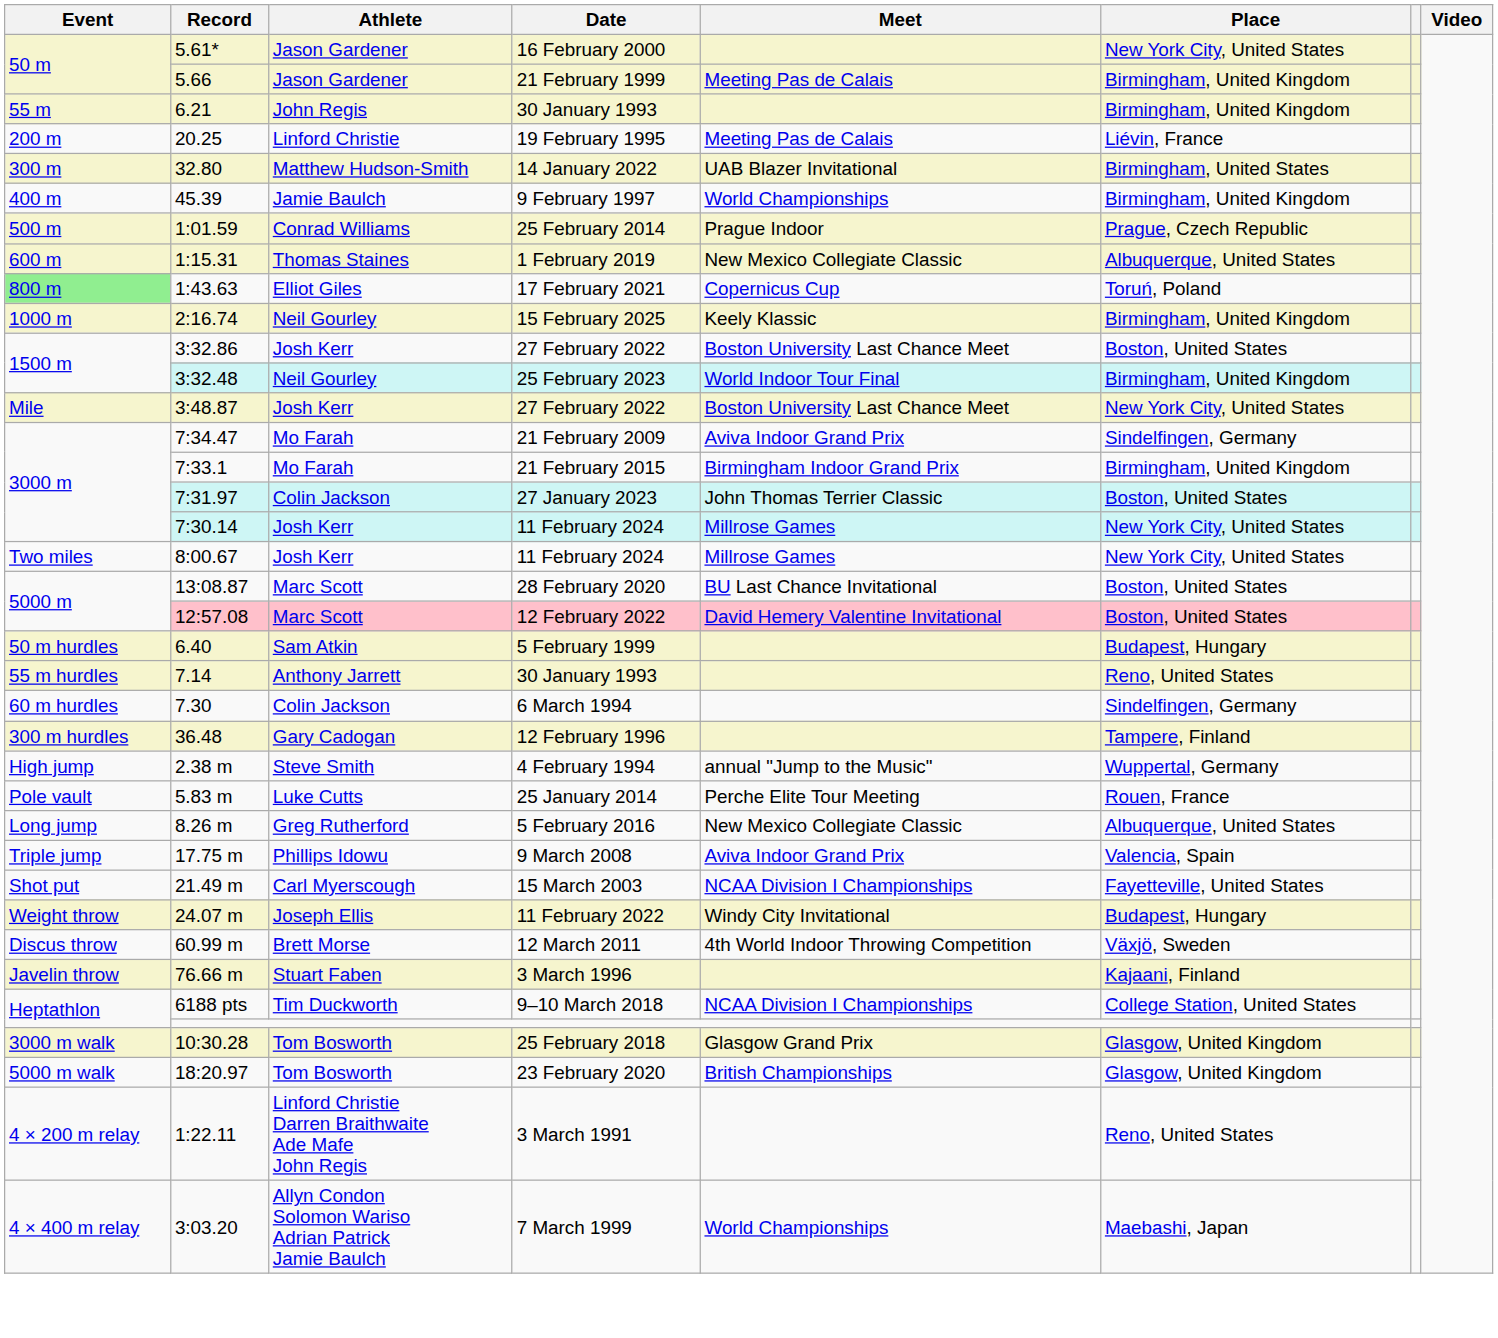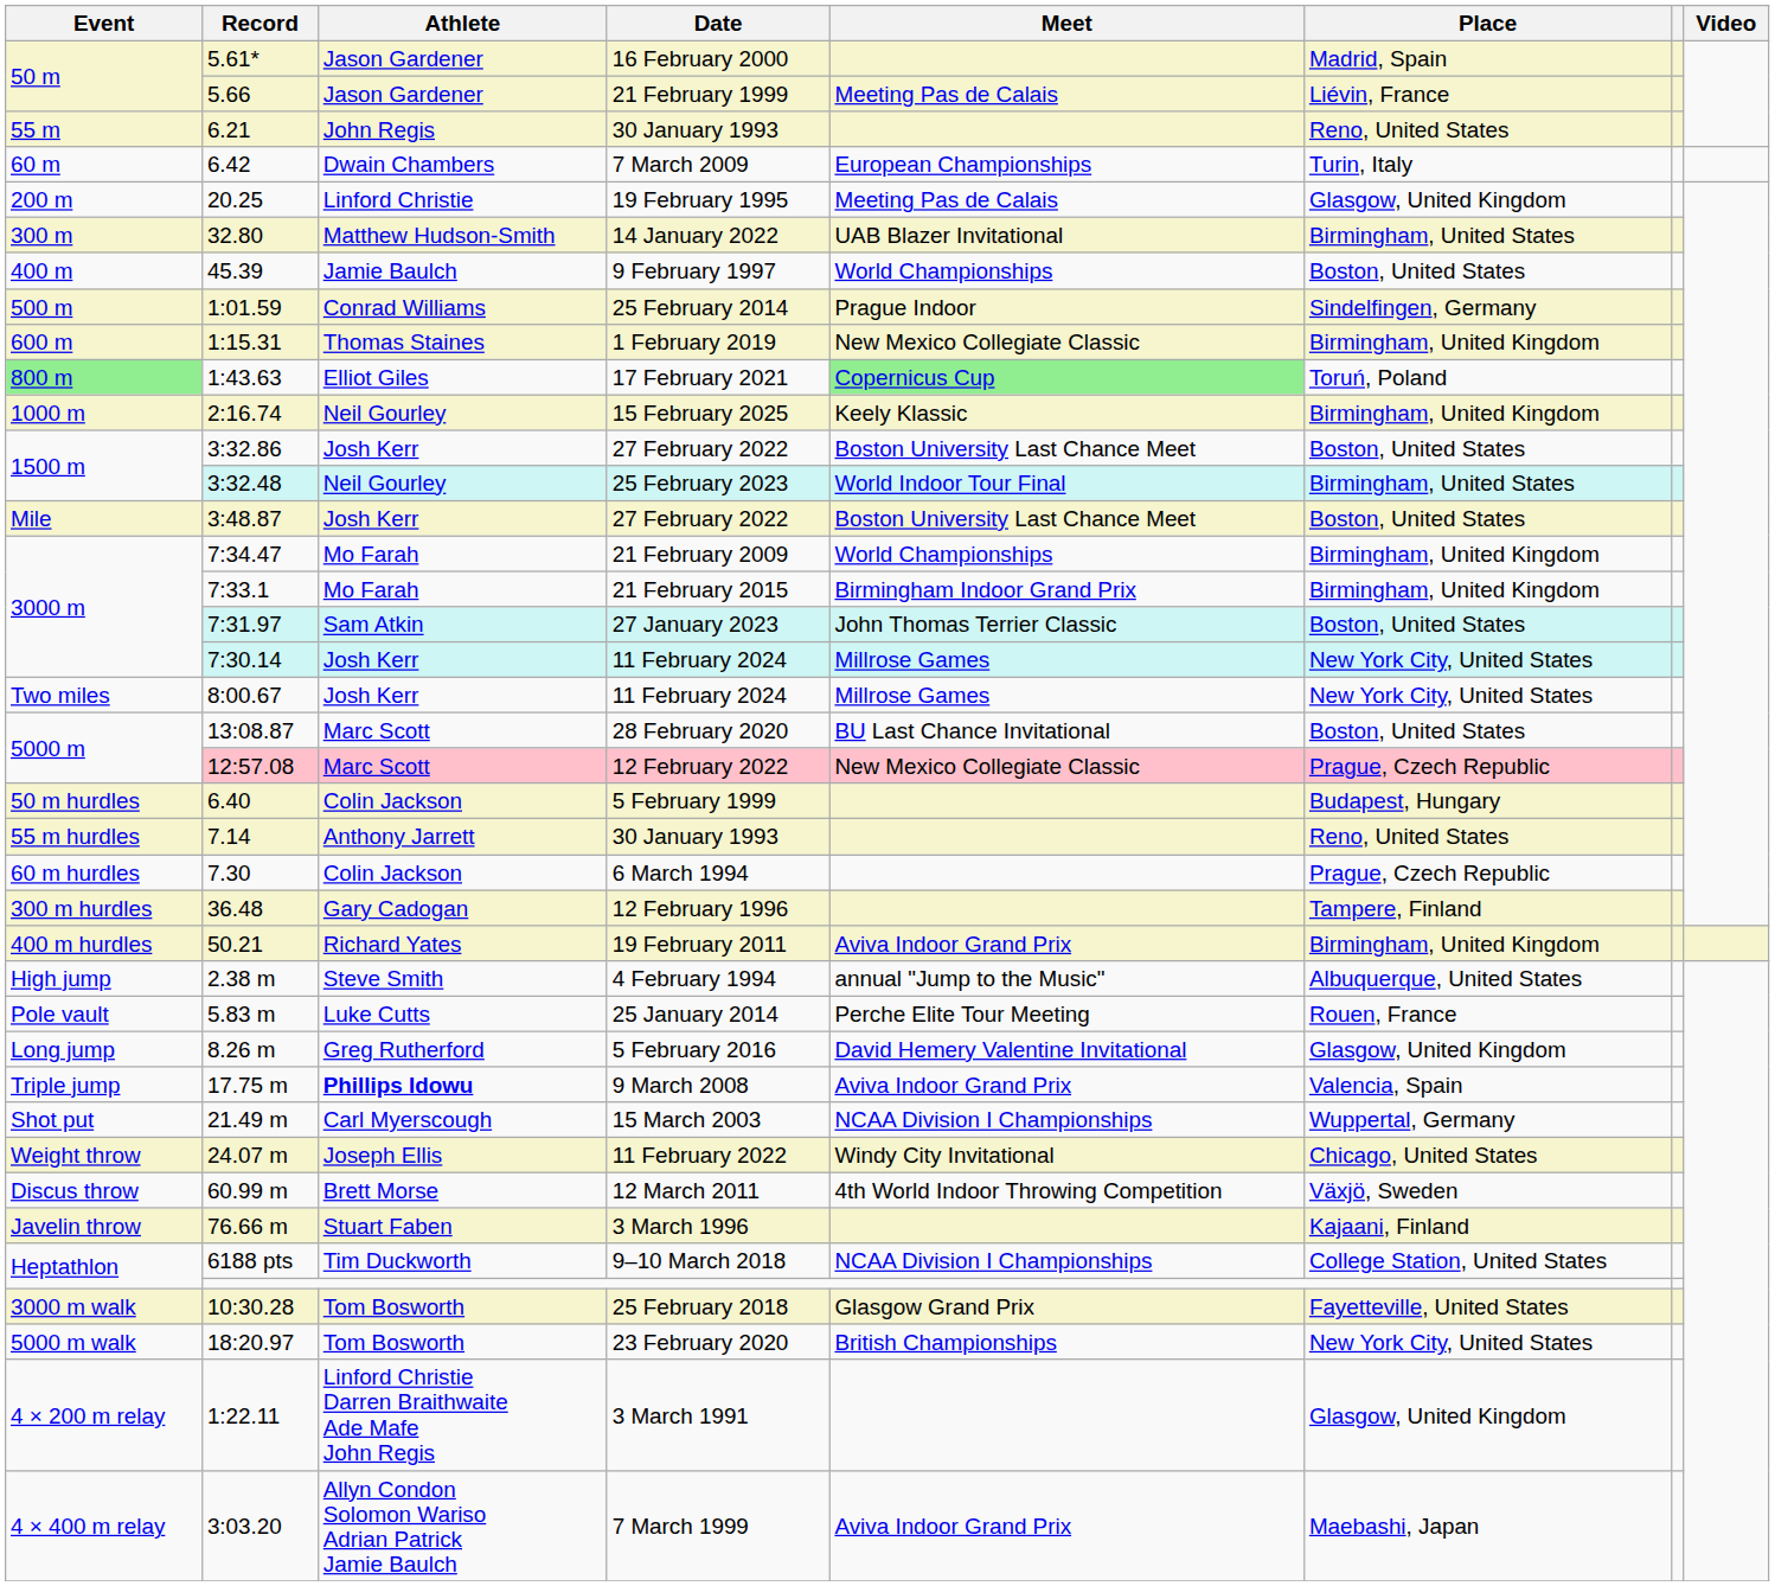16 February 2000 | Place: New York City, United States -> Madrid, Spain
21 February 1999 | Place: Birmingham, United Kingdom -> Liévin, France
6.21 / 30 January 1993 | Place: Birmingham, United Kingdom -> Reno, United States
+ row: 60 m | 6.42 | Dwain Chambers | 7 March 2009 | European Championships | Turin, Italy
19 February 1995 | Place: Liévin, France -> Glasgow, United Kingdom
9 February 1997 | Place: Birmingham, United Kingdom -> Boston, United States
25 February 2014 | Place: Prague, Czech Republic -> Sindelfingen, Germany
1 February 2019 | Place: Albuquerque, United States -> Birmingham, United Kingdom
17 February 2021 | Meet: no background -> lightgreen background
25 February 2023 | Place: Birmingham, United Kingdom -> Birmingham, United States
3:48.87 / 27 February 2022 | Place: New York City, United States -> Boston, United States
21 February 2009 | Meet: Aviva Indoor Grand Prix -> World Championships
21 February 2009 | Place: Sindelfingen, Germany -> Birmingham, United Kingdom
27 January 2023 | Athlete: Colin Jackson -> Sam Atkin
12 February 2022 | Meet: David Hemery Valentine Invitational -> New Mexico Collegiate Classic
12 February 2022 | Place: Boston, United States -> Prague, Czech Republic
5 February 1999 | Athlete: Sam Atkin -> Colin Jackson
6 March 1994 | Place: Sindelfingen, Germany -> Prague, Czech Republic
+ row: 400 m hurdles | 50.21 | Richard Yates | 19 February 2011 | Aviva Indoor Grand Prix | Birmingham, United Kingdom
4 February 1994 | Place: Wuppertal, Germany -> Albuquerque, United States
5 February 2016 | Meet: New Mexico Collegiate Classic -> David Hemery Valentine Invitational
5 February 2016 | Place: Albuquerque, United States -> Glasgow, United Kingdom
9 March 2008 | Athlete: normal -> bold
15 March 2003 | Place: Fayetteville, United States -> Wuppertal, Germany
11 February 2022 | Place: Budapest, Hungary -> Chicago, United States
25 February 2018 | Place: Glasgow, United Kingdom -> Fayetteville, United States
23 February 2020 | Place: Glasgow, United Kingdom -> New York City, United States
3 March 1991 | Place: Reno, United States -> Glasgow, United Kingdom
7 March 1999 | Meet: World Championships -> Aviva Indoor Grand Prix
